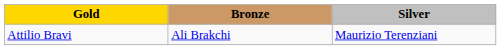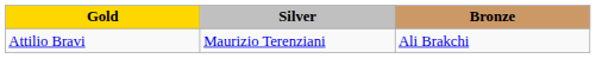columns swapped: Silver <-> Bronze
